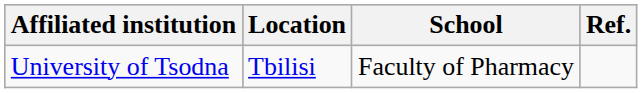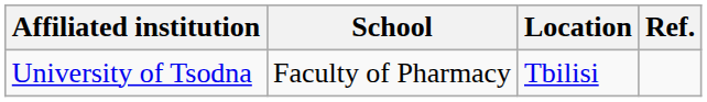columns swapped: School <-> Location
